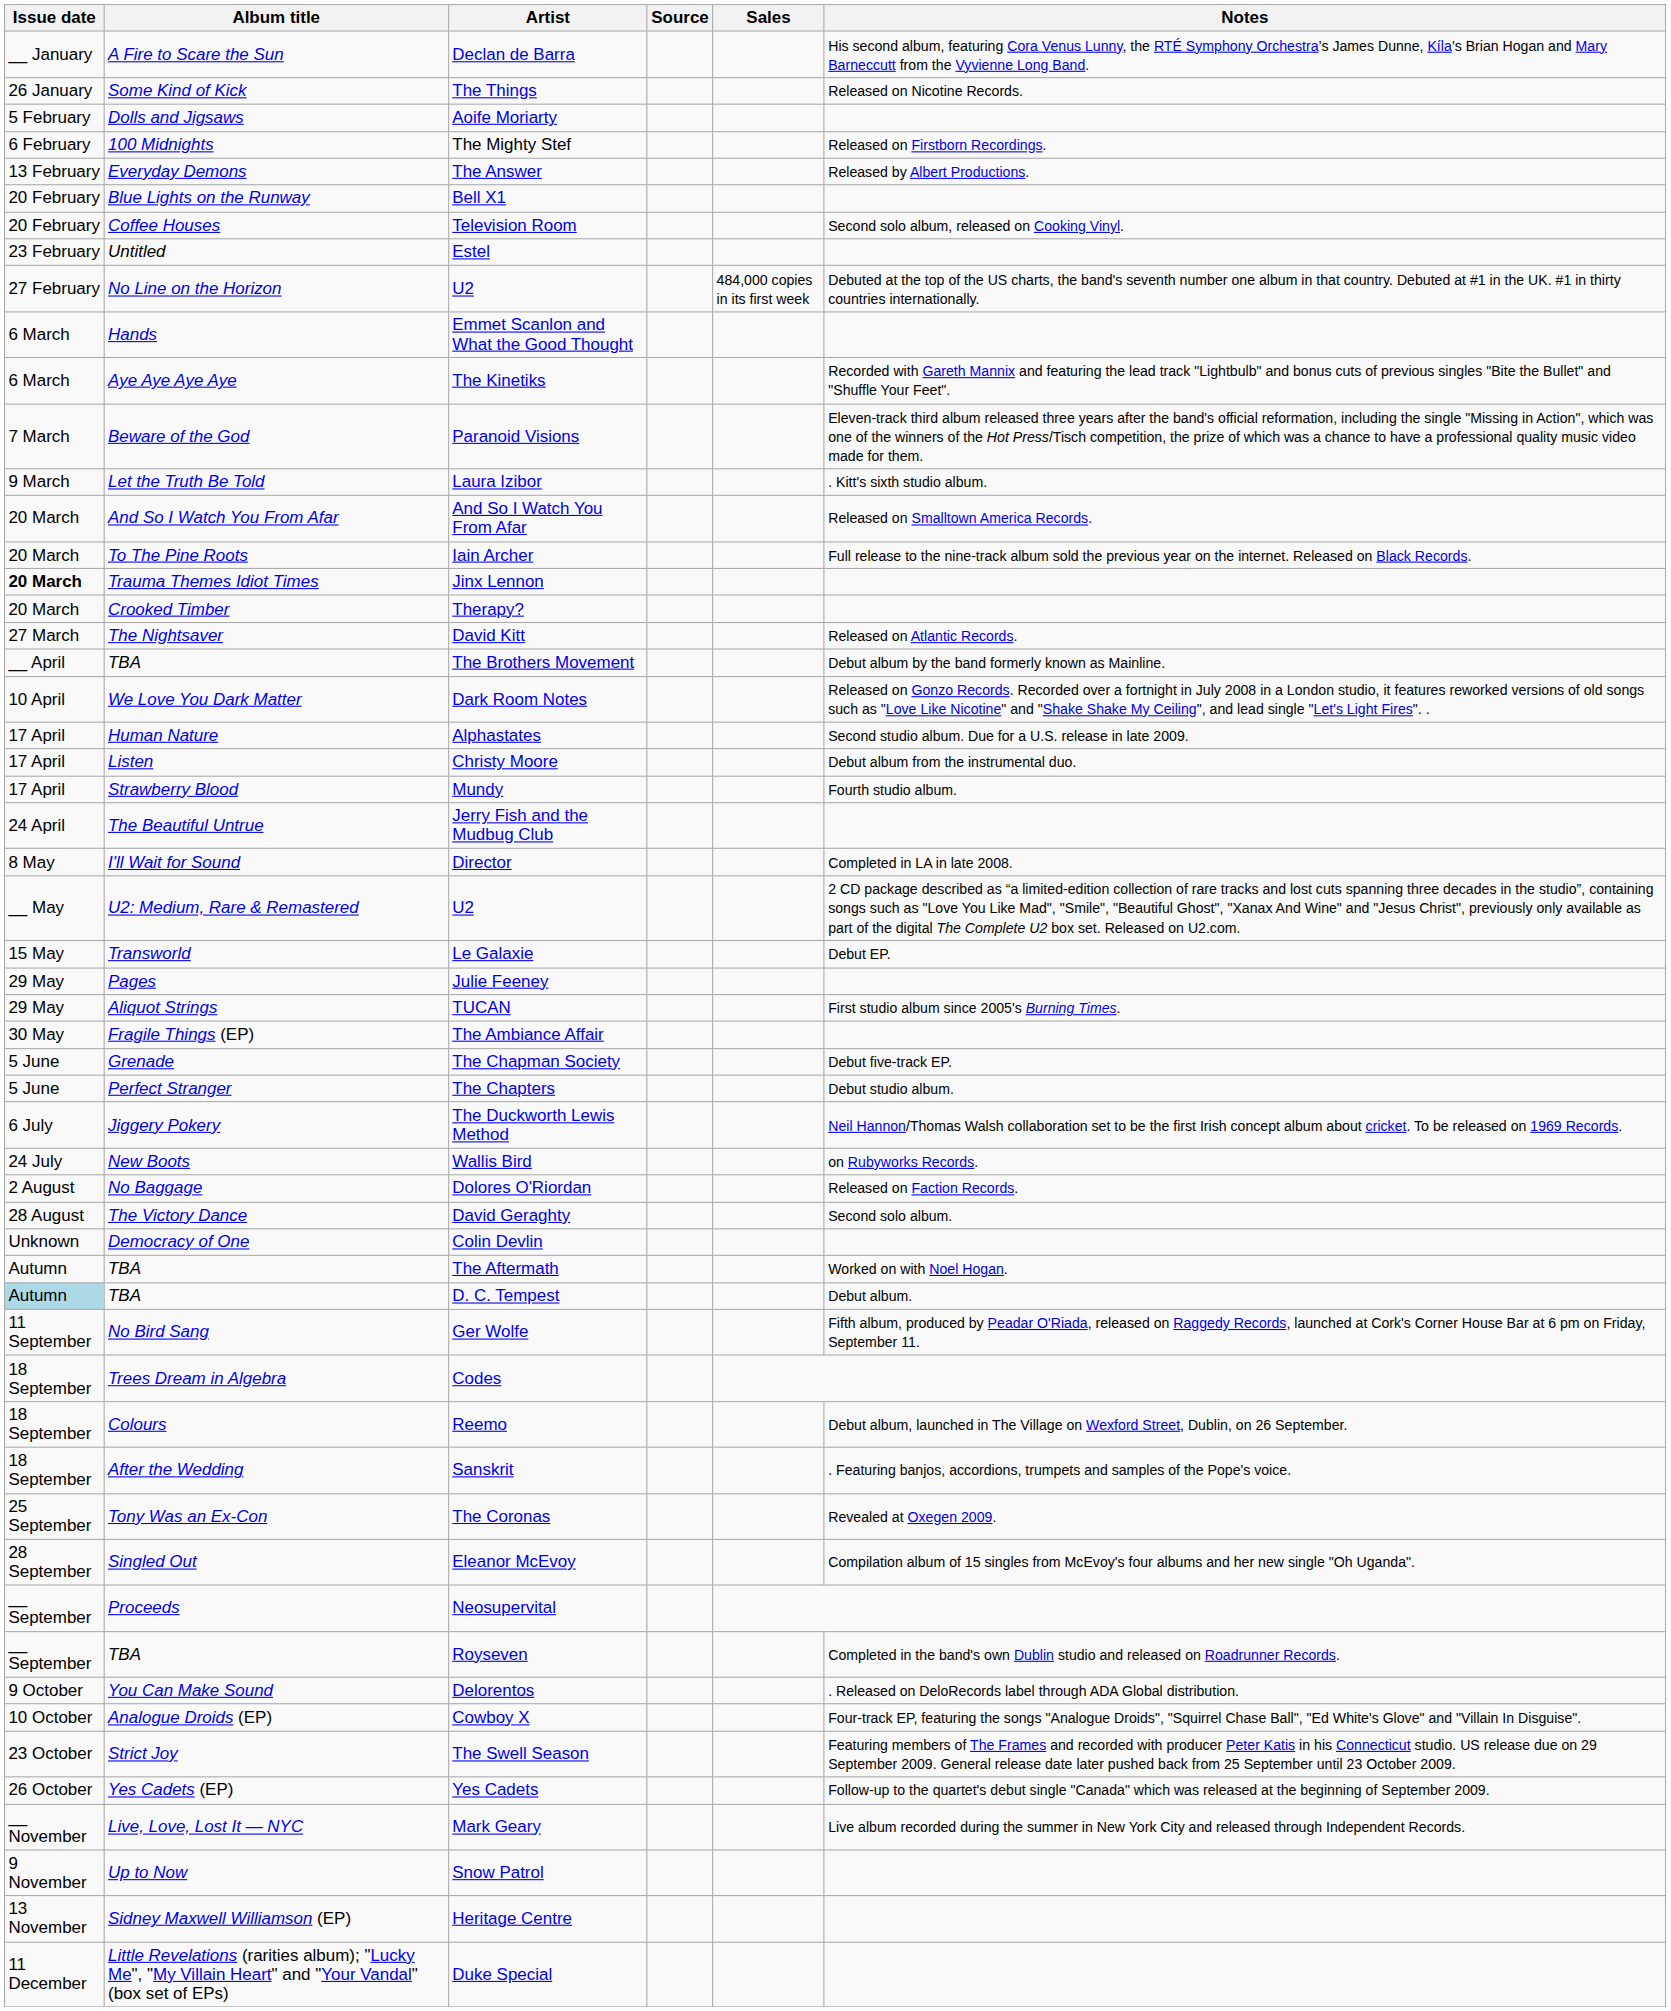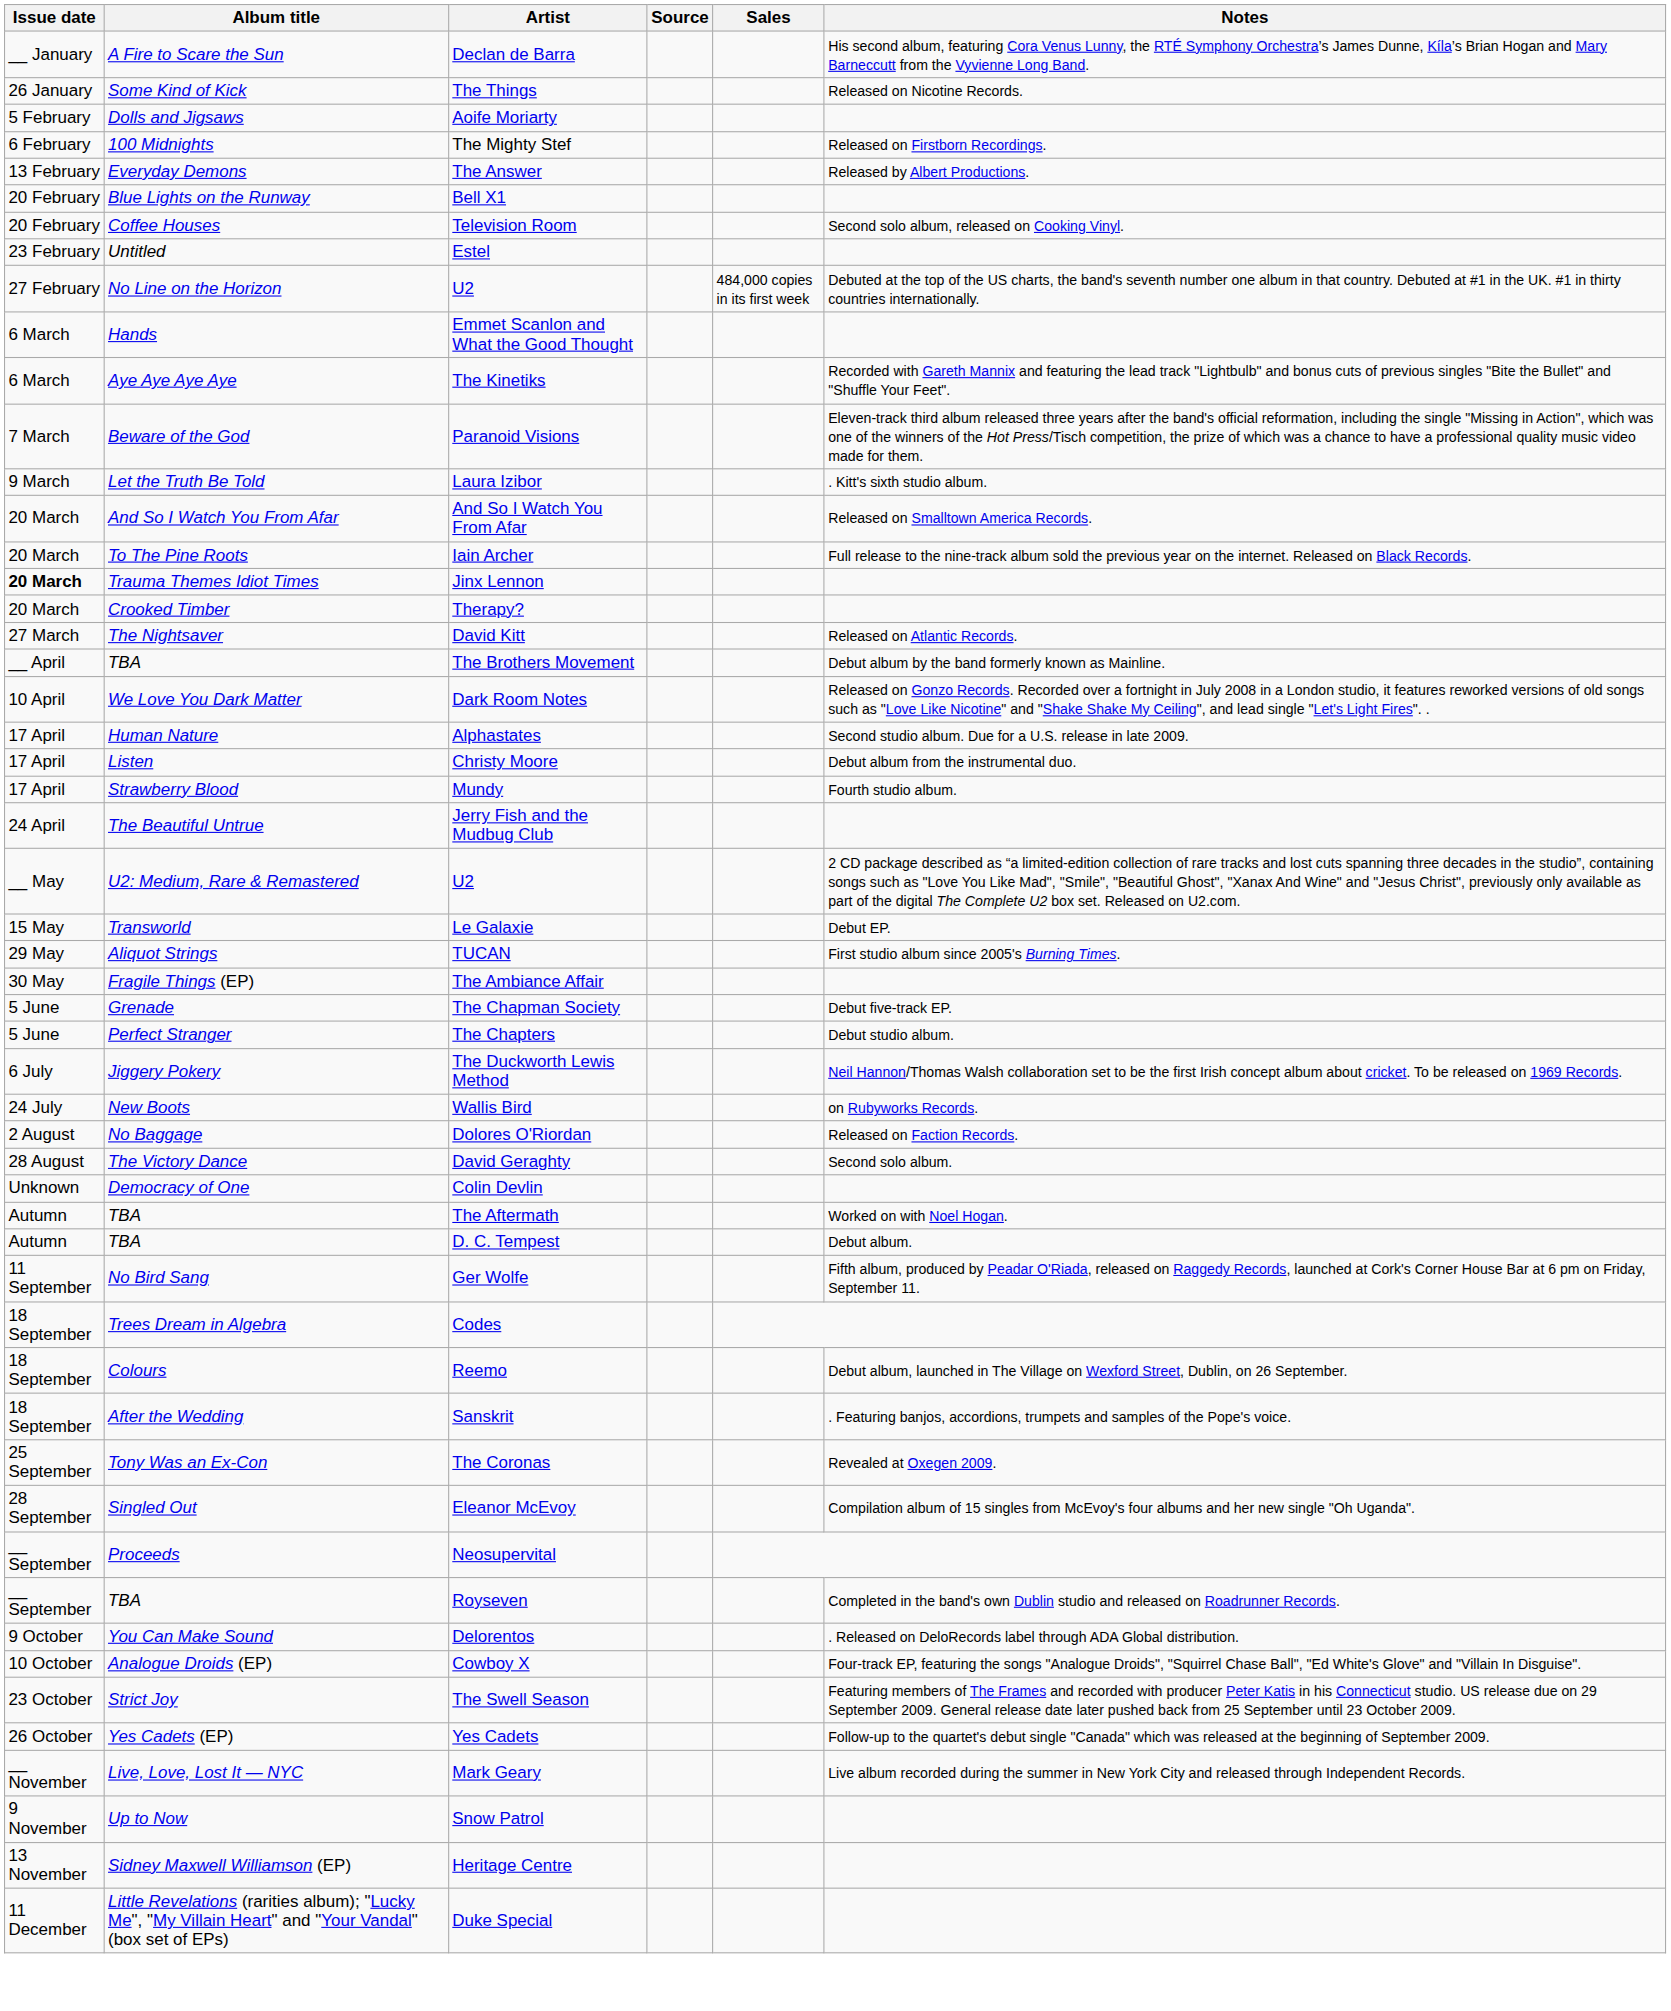- row: 8 May | I'll Wait for Sound | Director | Completed in LA in late 2008.
- row: 29 May | Pages | Julie Feeney
D. C. Tempest | Issue date: lightblue background -> no background
